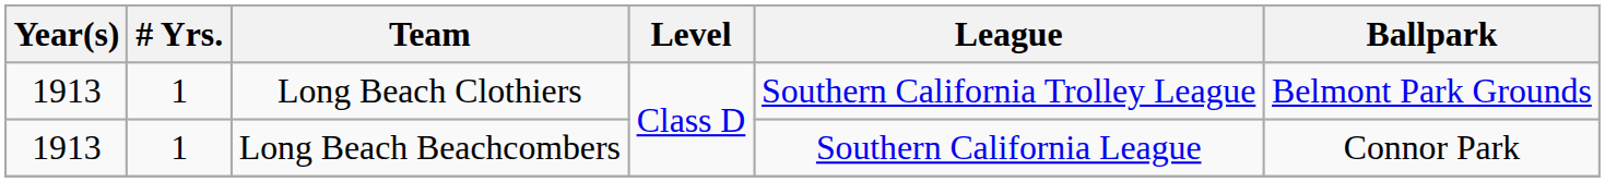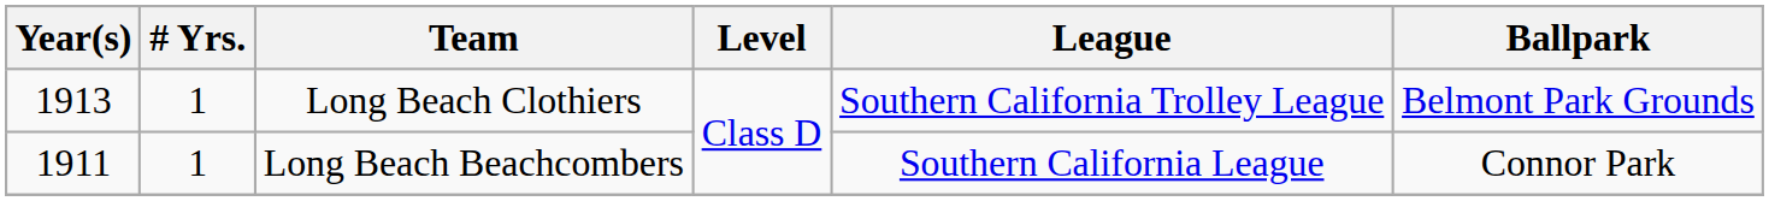Long Beach Beachcombers | Year(s): 1913 -> 1911
